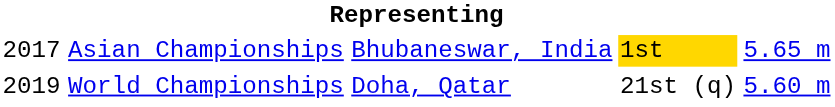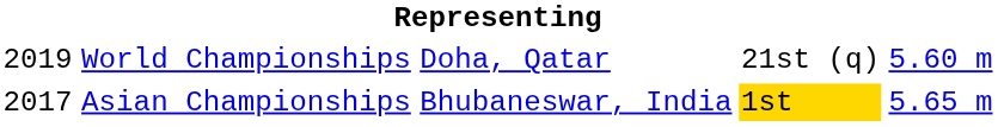rows swapped: Asian Championships <-> World Championships
